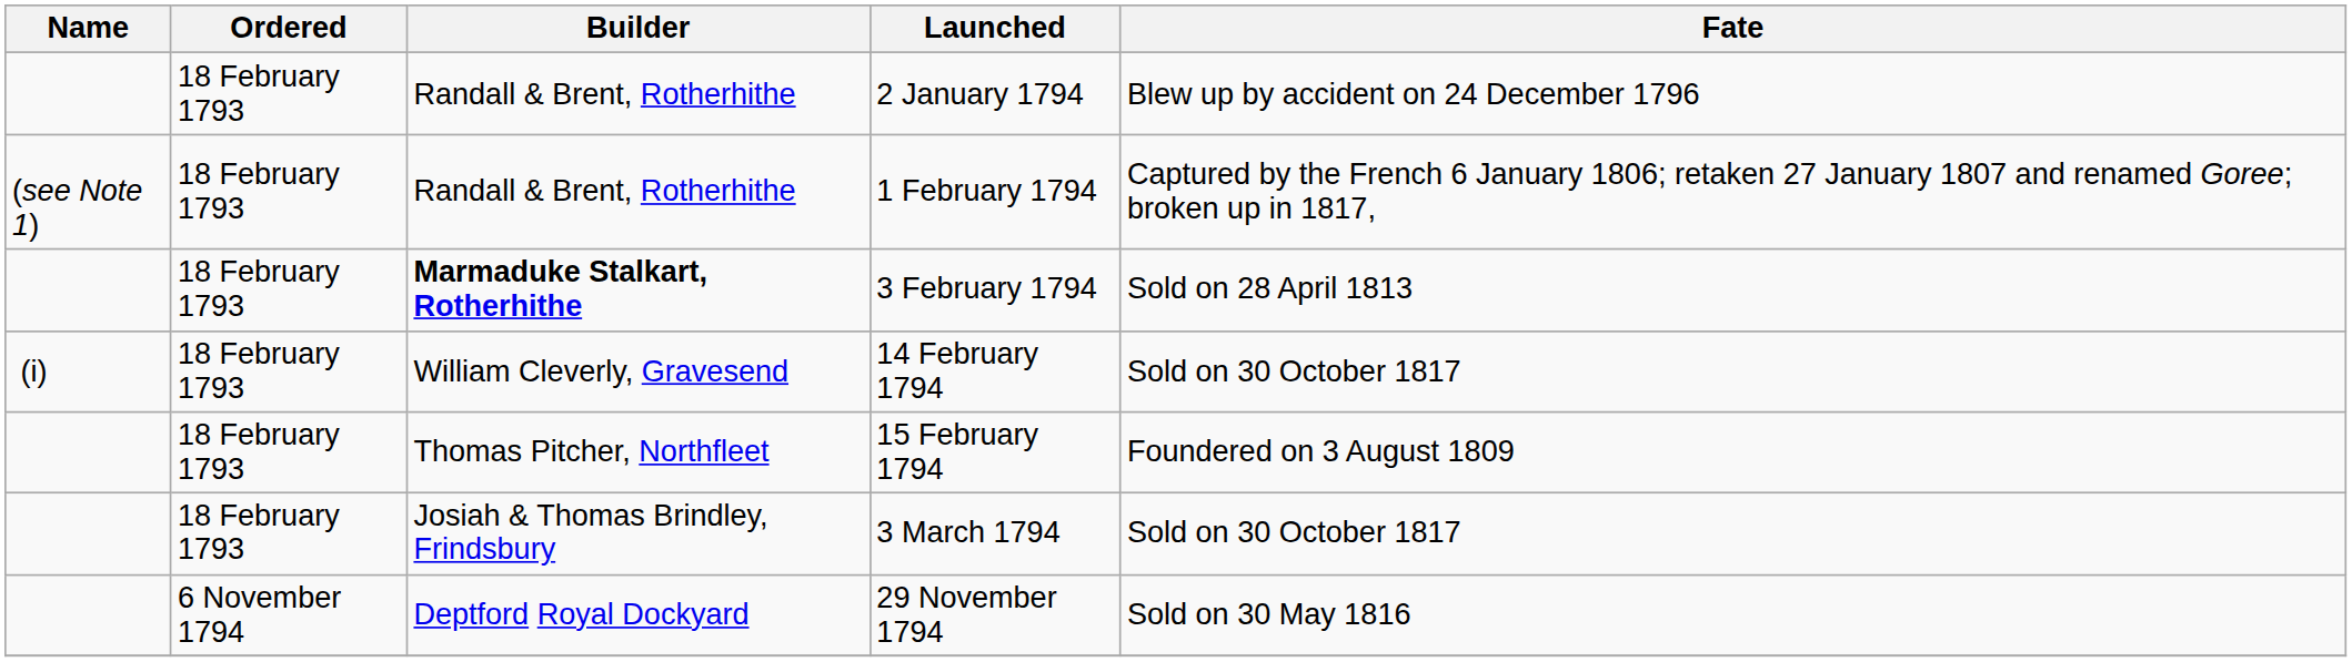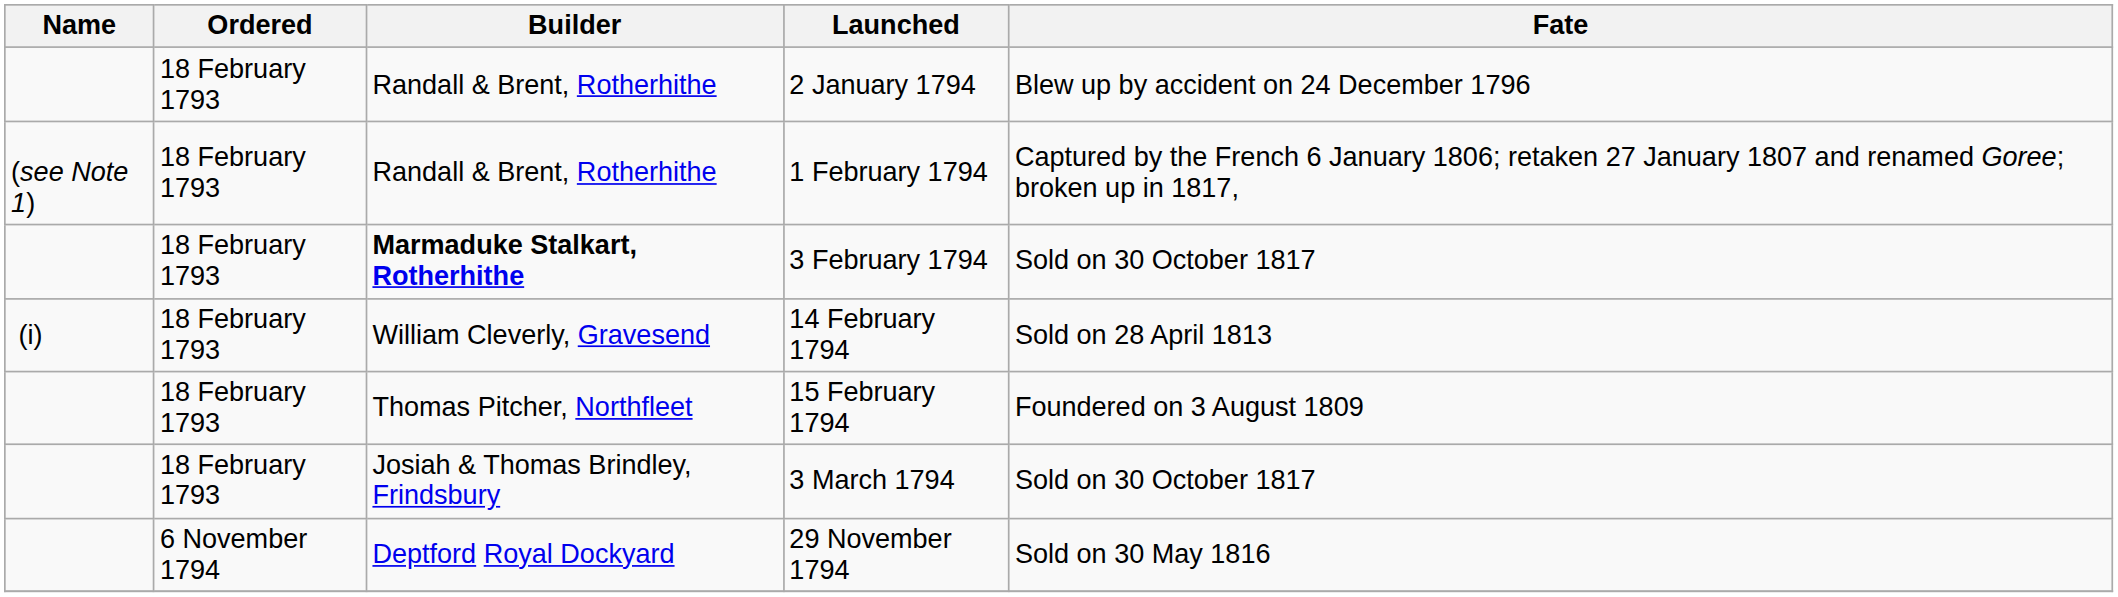3 February 1794 | Fate: Sold on 28 April 1813 -> Sold on 30 October 1817
14 February 1794 | Fate: Sold on 30 October 1817 -> Sold on 28 April 1813
